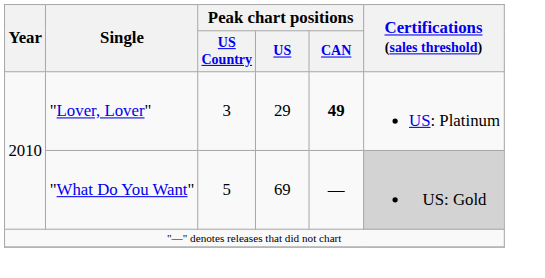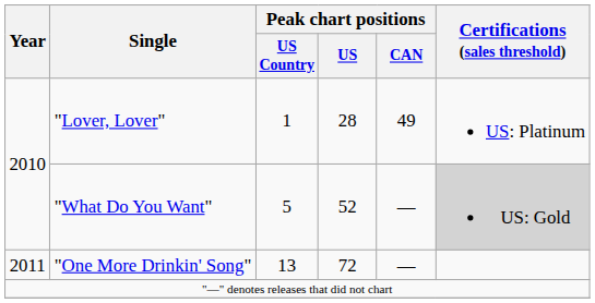"Lover, Lover" | Peak chart positions / US Country: 3 -> 1
"Lover, Lover" | Peak chart positions / US: 29 -> 28
"Lover, Lover" | Peak chart positions / CAN: bold -> normal
"What Do You Want" | Peak chart positions / US: 69 -> 52
+ row: 2011 | "One More Drinkin' Song" | 13 | 72 | —
